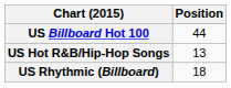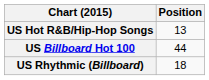rows swapped: US Billboard Hot 100 <-> US Hot R&B/Hip-Hop Songs
